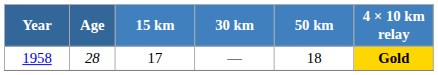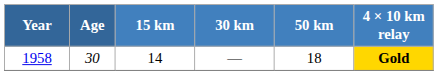1958 | Age: 28 -> 30
1958 | 15 km: 17 -> 14
